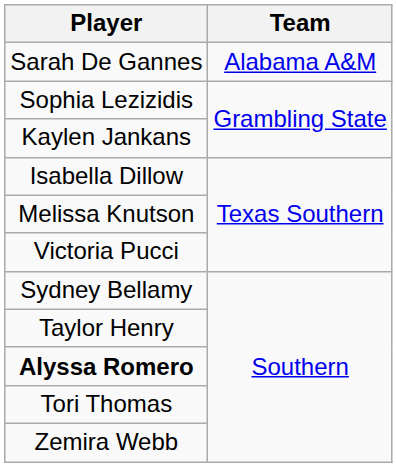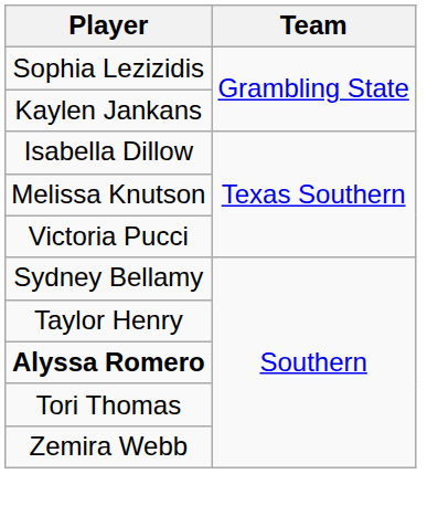- row: Sarah De Gannes | Alabama A&M
